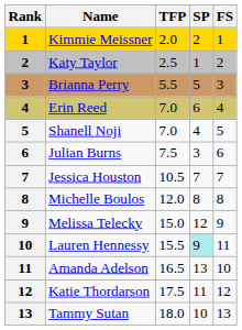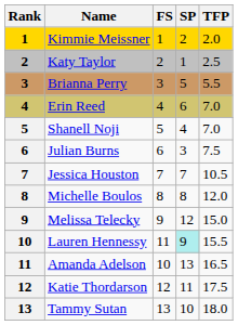columns swapped: TFP <-> FS
